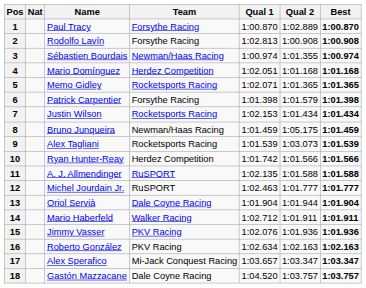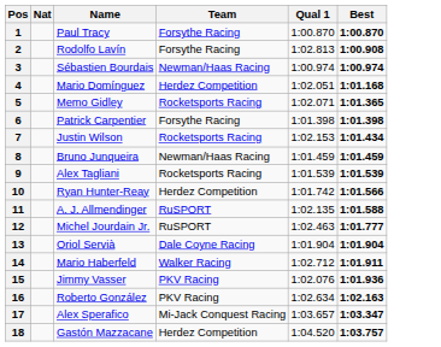- column: Qual 2 | 1:02.889 | 1:00.908 | 1:01.355 | 1:01.168 | 1:01.365 | 1:01.579 | 1:01.434 | 1:05.175 | 1:03.073 | 1:01.566 | 1:01.588 | 1:01.777 | 1:01.944 | 1:01.911 | 1:01.936 | 1:02.163 | 1:03.347 | 1:03.757
18 | Team: Dale Coyne Racing -> Herdez Competition
